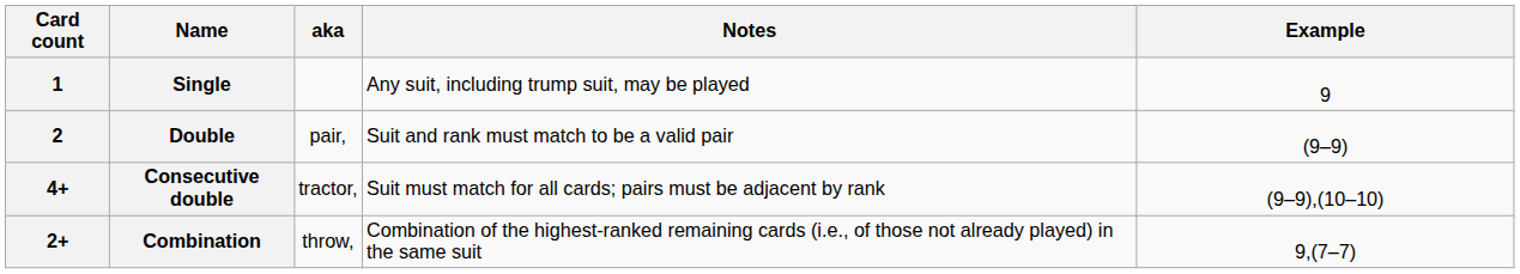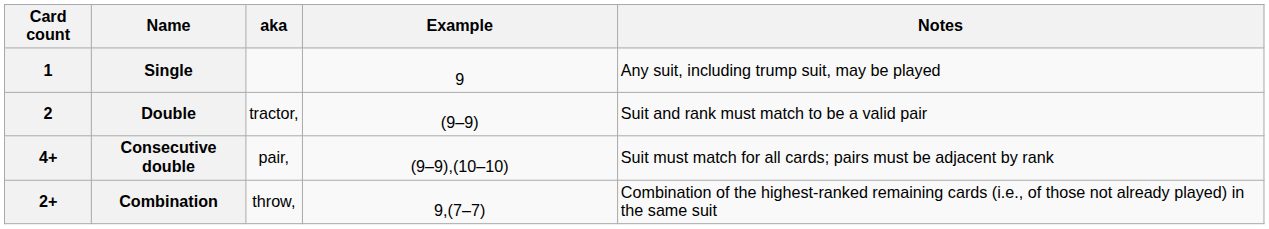columns swapped: Example <-> Notes
Double | aka: pair, -> tractor,
Consecutive double | aka: tractor, -> pair,
